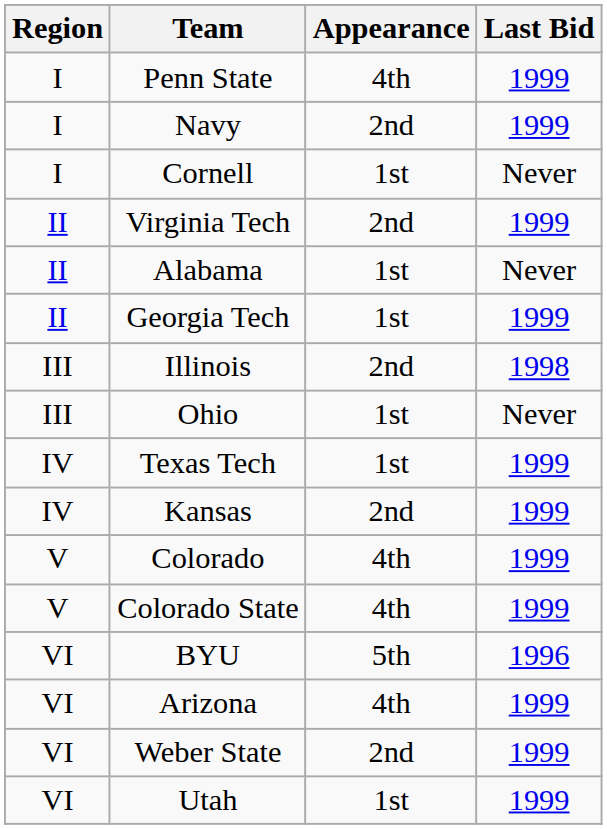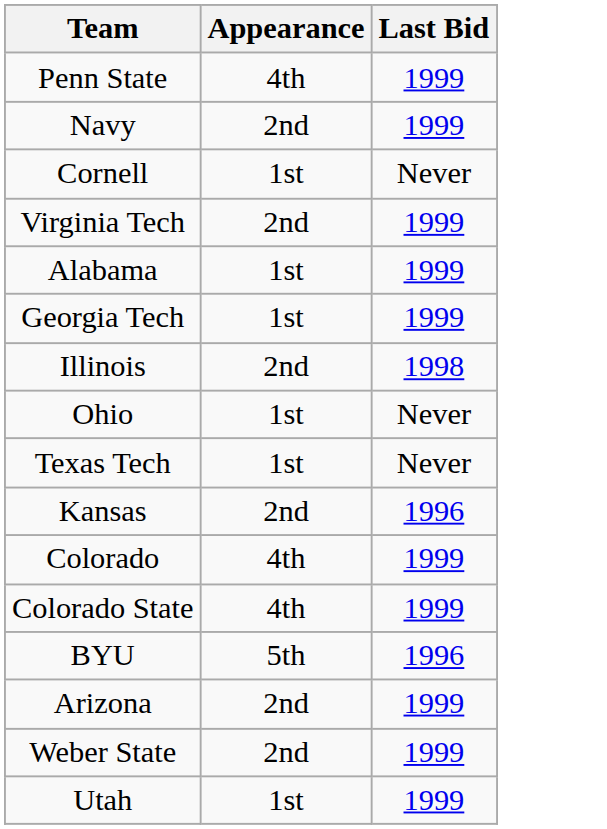- column: Region | I | I | I | II | II | II | III | III | IV | IV | V | V | VI | VI | VI | VI
Alabama | Last Bid: Never -> 1999
Texas Tech | Last Bid: 1999 -> Never
Kansas | Last Bid: 1999 -> 1996
Arizona | Appearance: 4th -> 2nd
